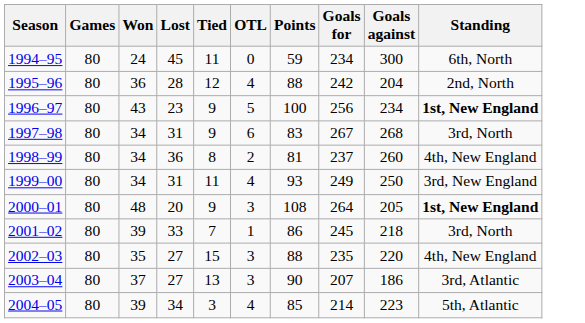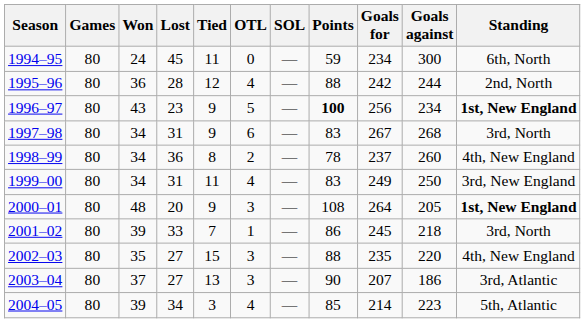+ column: SOL | — | — | — | — | — | — | — | — | — | — | —
1995–96 | Goals against: 204 -> 244
1996–97 | Points: normal -> bold
1998–99 | Points: 81 -> 78
1999–00 | Points: 93 -> 83
